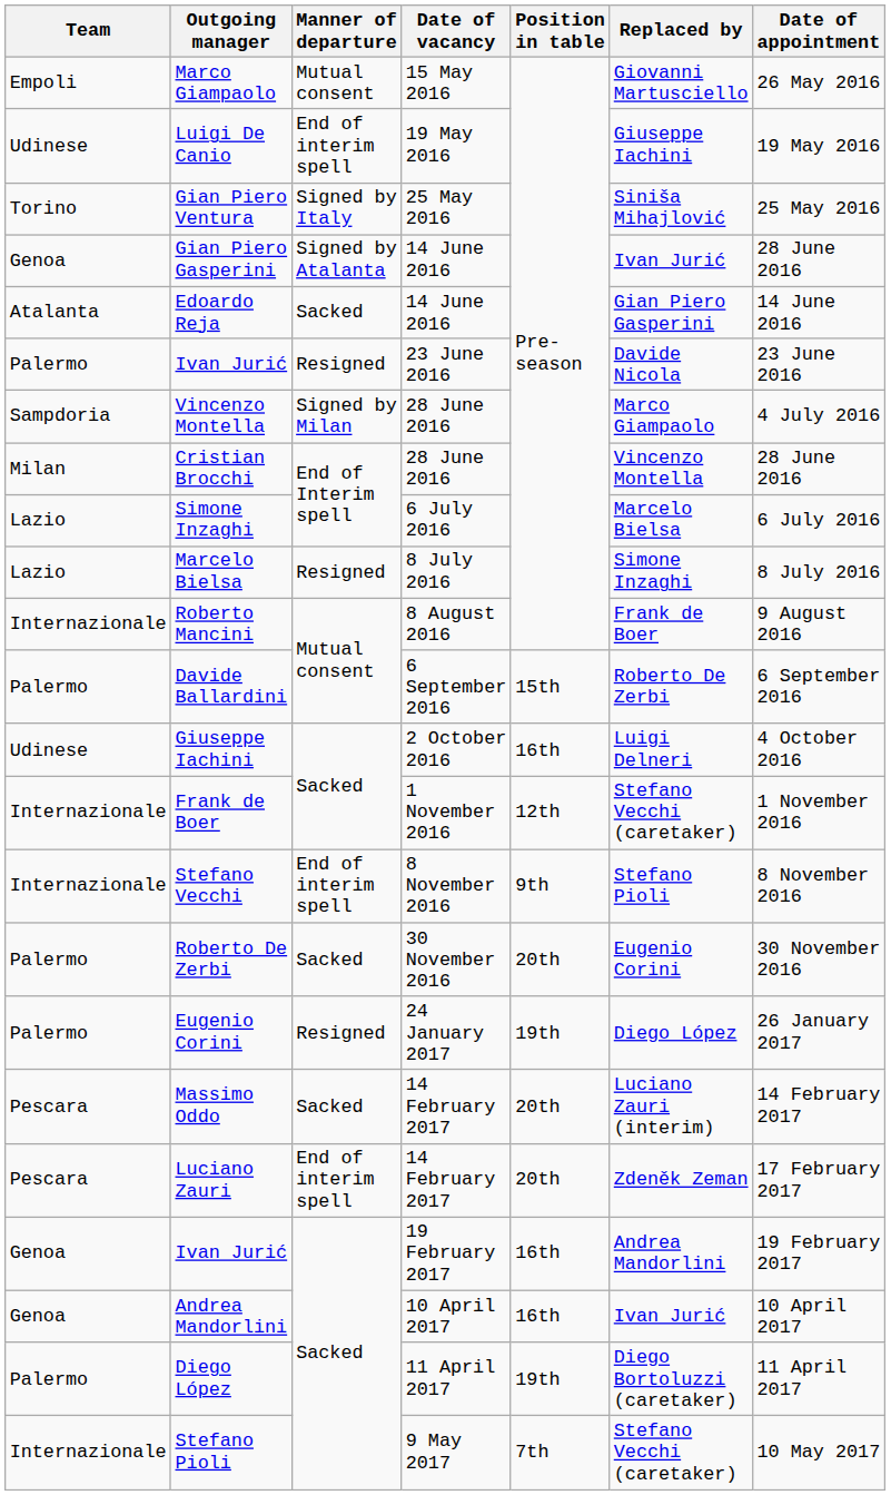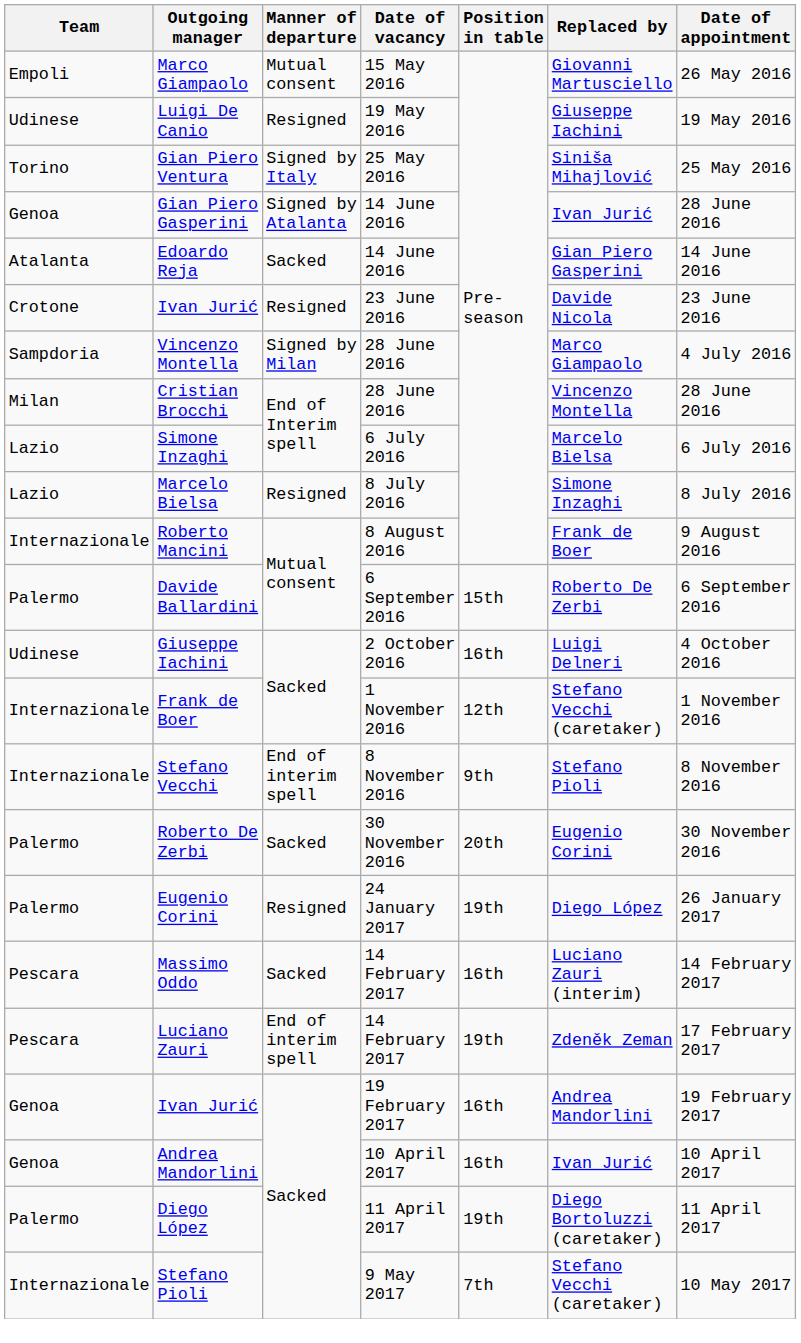Luigi De Canio | Manner of departure: End of interim spell -> Resigned
Ivan Jurić / 23 June 2016 | Team: Palermo -> Crotone
Massimo Oddo | Position in table: 20th -> 16th
Luciano Zauri | Position in table: 20th -> 19th
